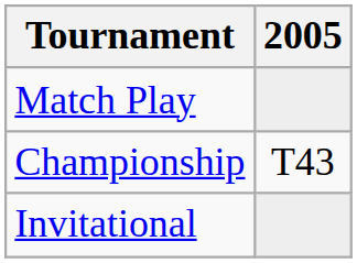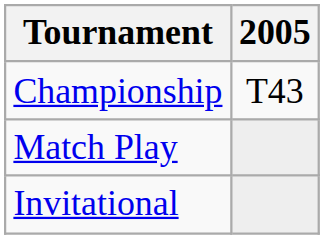rows swapped: Match Play <-> Championship
